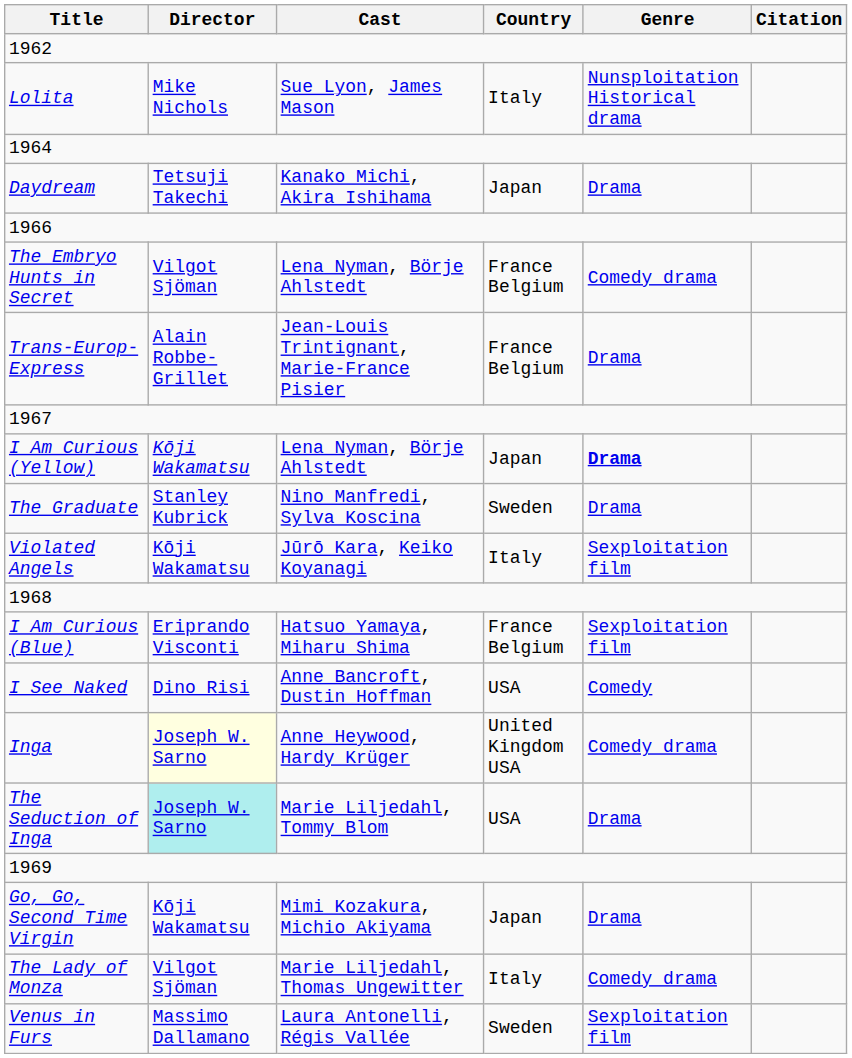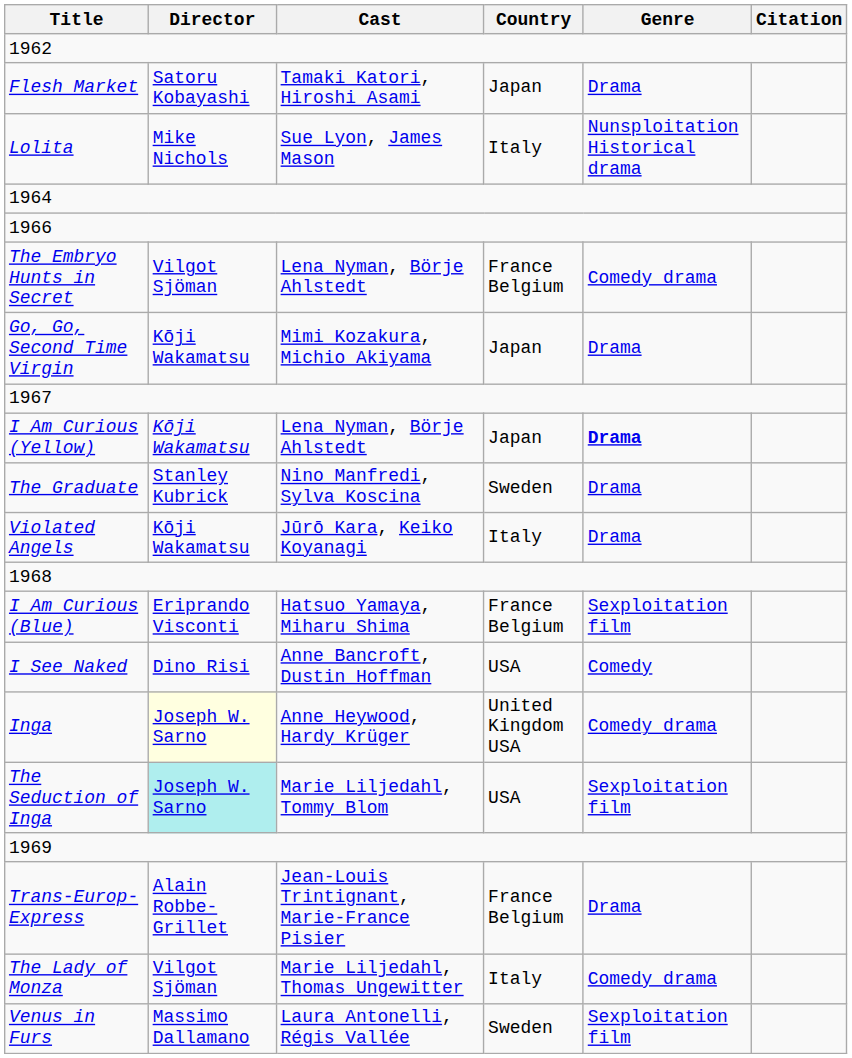+ row: Flesh Market | Satoru Kobayashi | Tamaki Katori, Hiroshi Asami | Japan | Drama
- row: Daydream | Tetsuji Takechi | Kanako Michi, Akira Ishihama | Japan | Drama
rows swapped: Trans-Europ-Express <-> Go, Go, Second Time Virgin
Violated Angels | Genre: Sexploitation film -> Drama
The Seduction of Inga | Genre: Drama -> Sexploitation film
